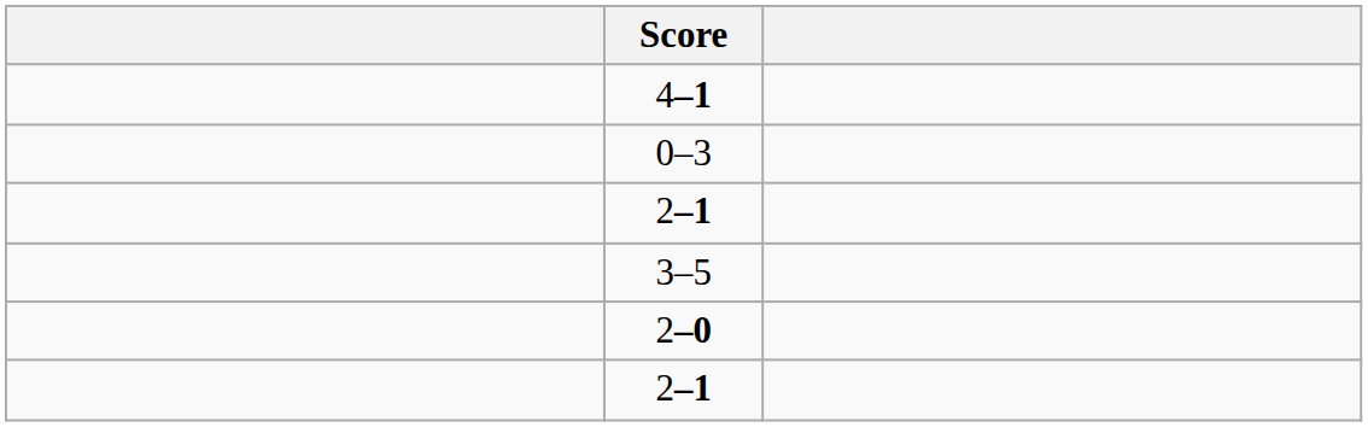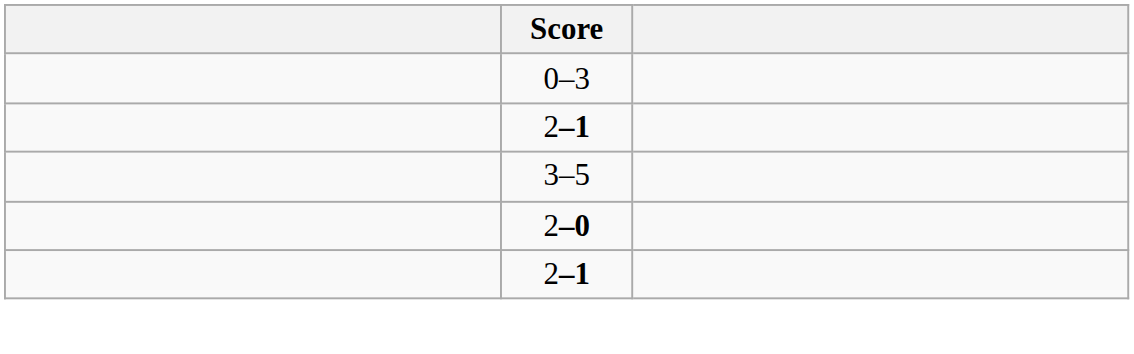- row: 4–1
